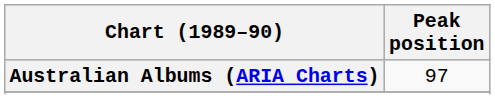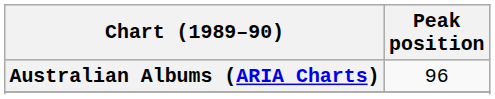Australian Albums (ARIA Charts) | Peak position: 97 -> 96
